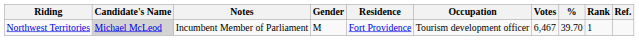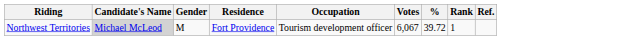- column: Notes | Incumbent Member of Parliament
Northwest Territories | Votes: 6,467 -> 6,067
Northwest Territories | %: 39.70 -> 39.72
